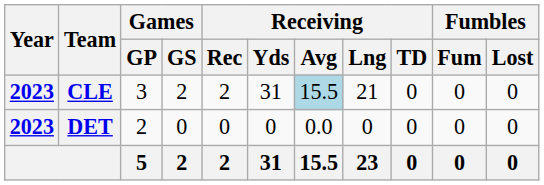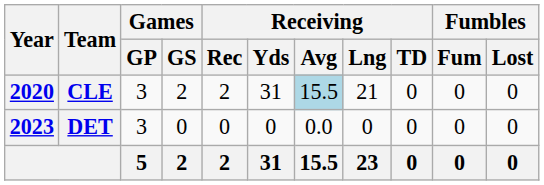CLE | Year: 2023 -> 2020
DET | Games / GP: 2 -> 3
